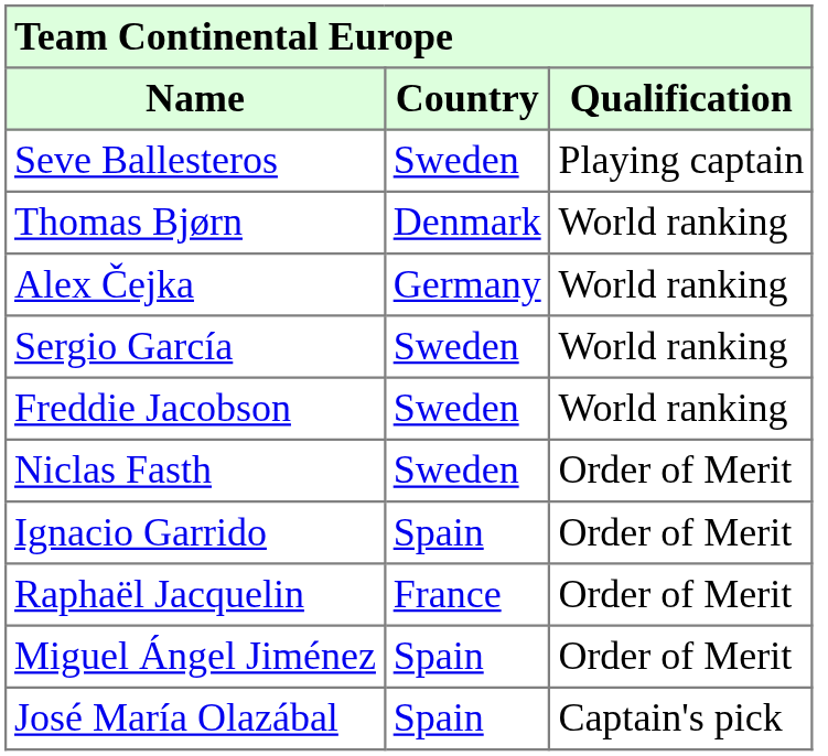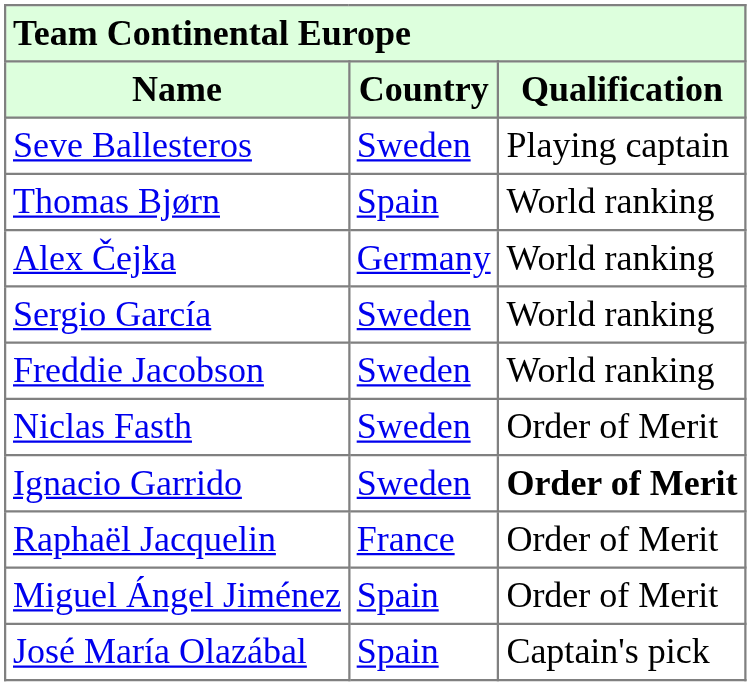Thomas Bjørn | Country: Denmark -> Spain
Ignacio Garrido | Country: Spain -> Sweden
Ignacio Garrido | Qualification: normal -> bold
